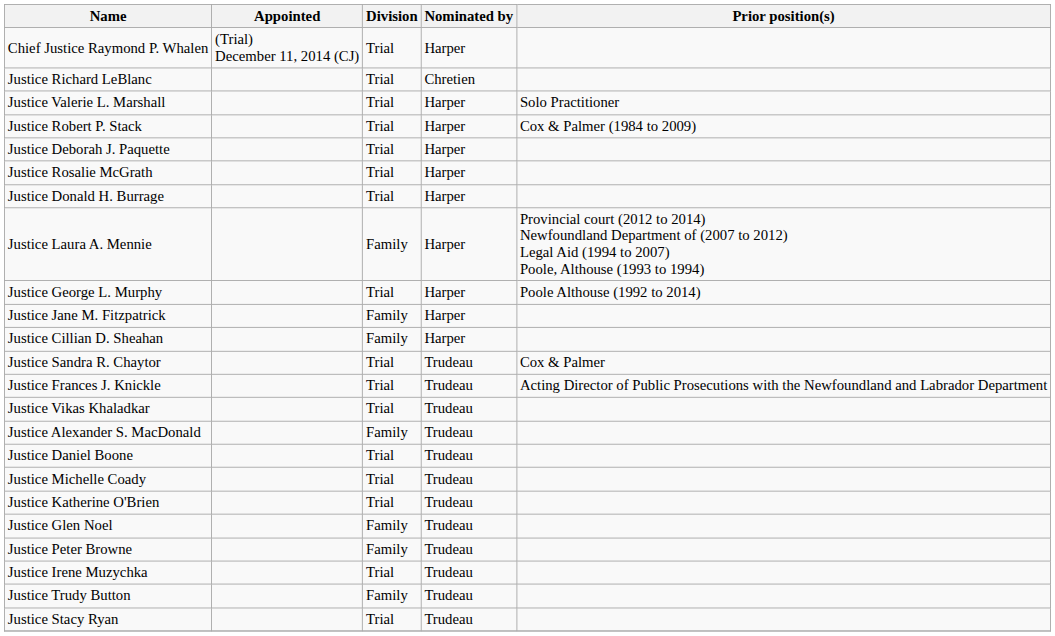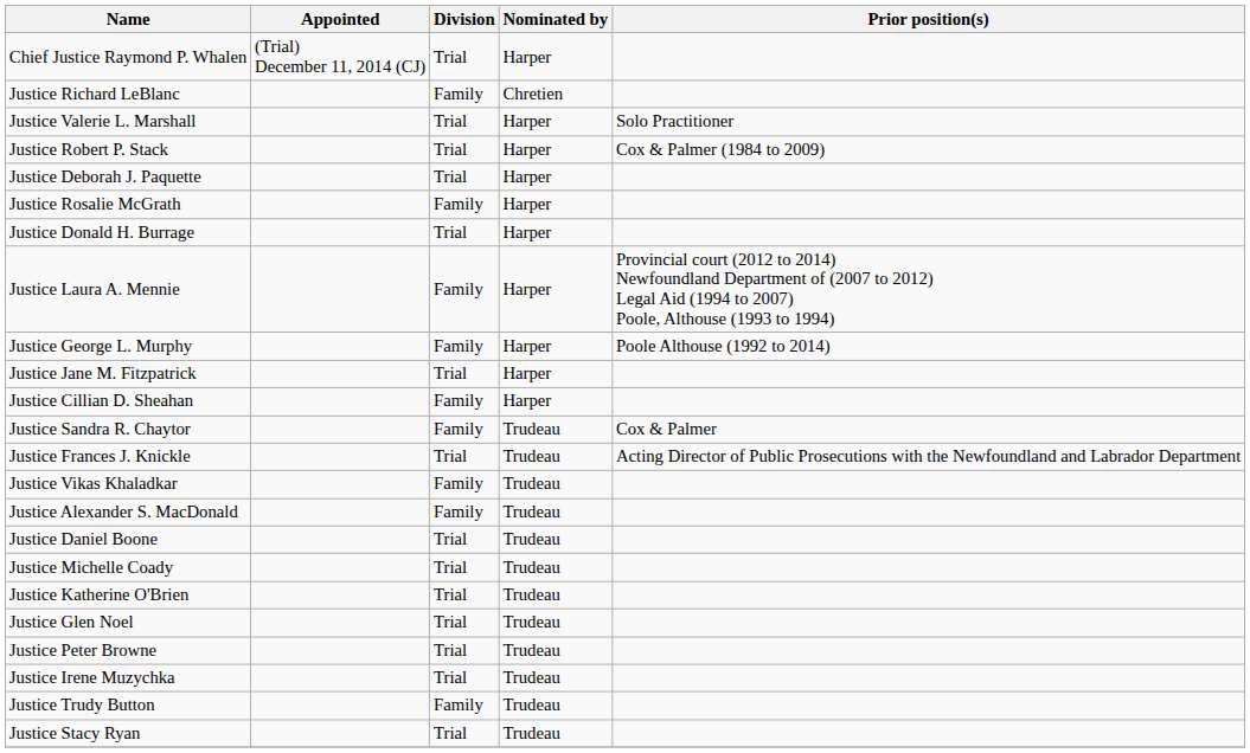Justice Richard LeBlanc | Division: Trial -> Family
Justice Rosalie McGrath | Division: Trial -> Family
Justice George L. Murphy | Division: Trial -> Family
Justice Jane M. Fitzpatrick | Division: Family -> Trial
Justice Sandra R. Chaytor | Division: Trial -> Family
Justice Vikas Khaladkar | Division: Trial -> Family
Justice Glen Noel | Division: Family -> Trial
Justice Peter Browne | Division: Family -> Trial
